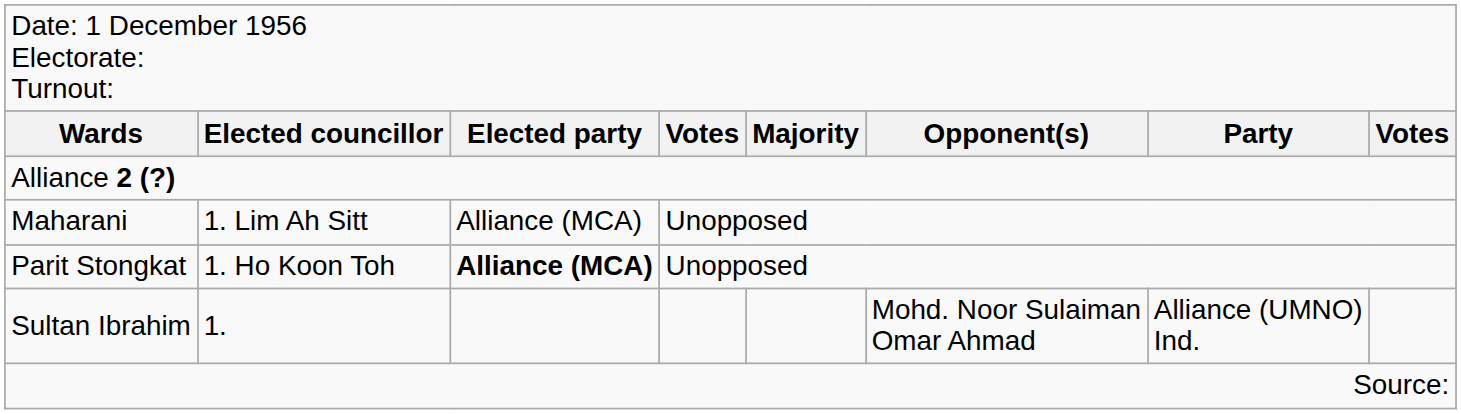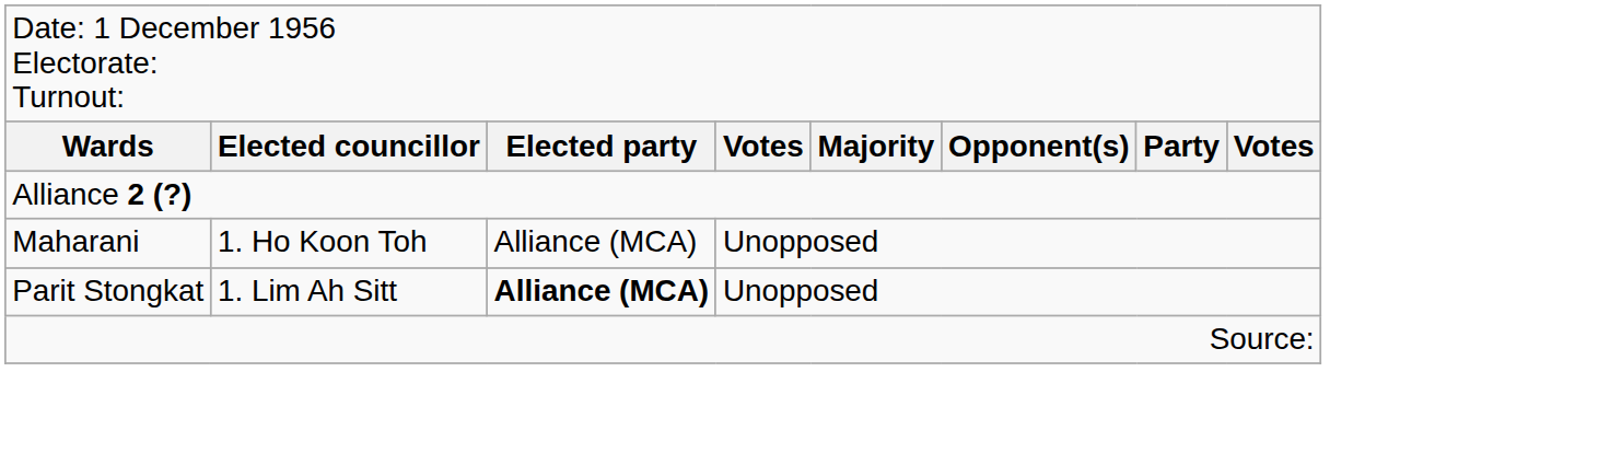Maharani | column 2: 1. Lim Ah Sitt -> 1. Ho Koon Toh
Parit Stongkat | column 2: 1. Ho Koon Toh -> 1. Lim Ah Sitt
- row: Sultan Ibrahim | 1. | Mohd. Noor Sulaiman Omar Ahmad | Alliance (UMNO) Ind.
